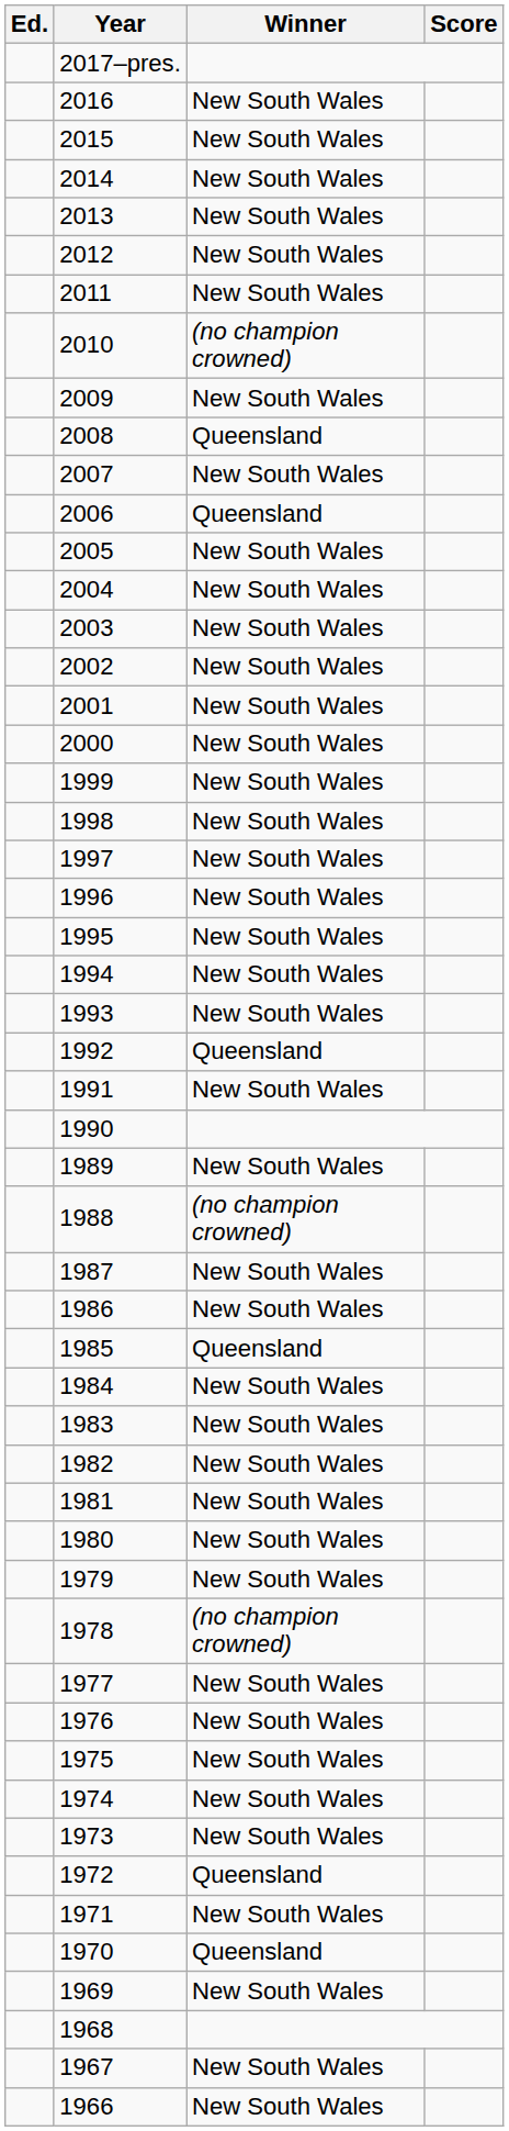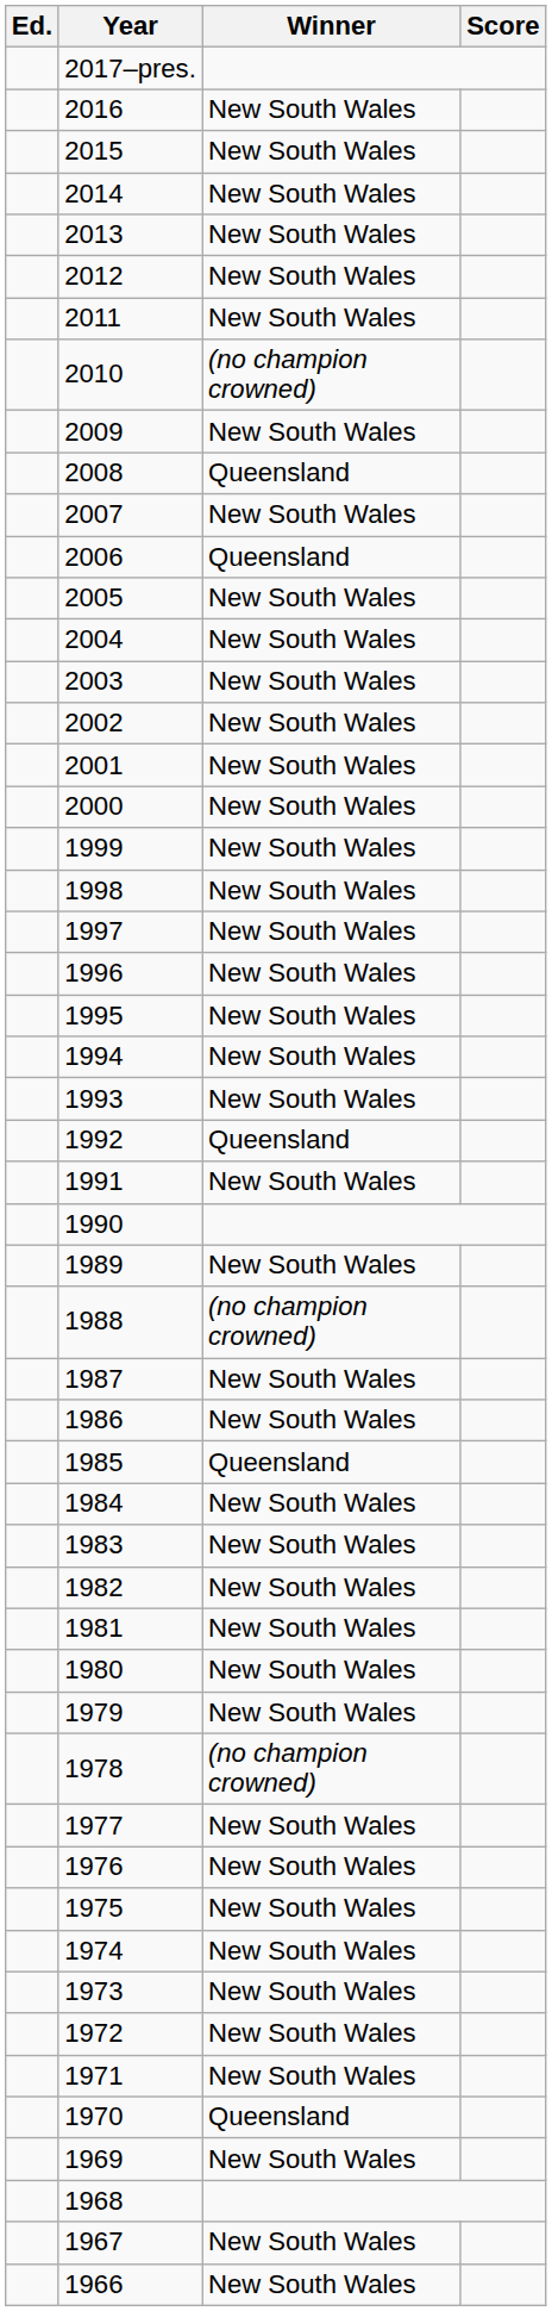1972 | Winner: Queensland -> New South Wales
